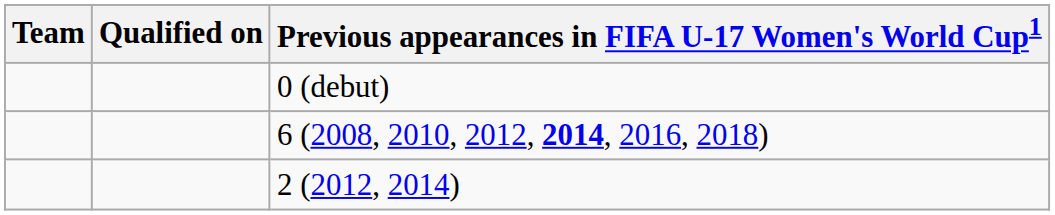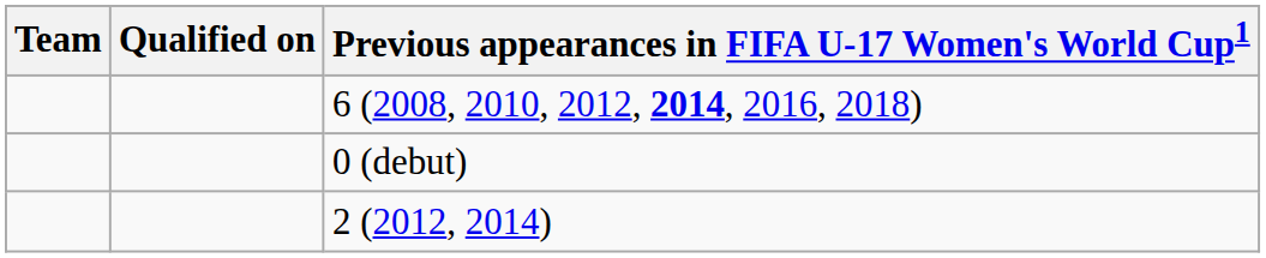rows swapped: 0 (debut) <-> 6 (2008, 2010, 2012, 2014, 2016, 2018)
